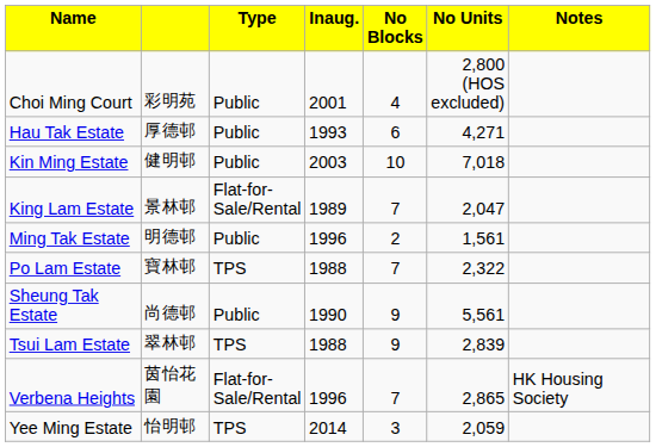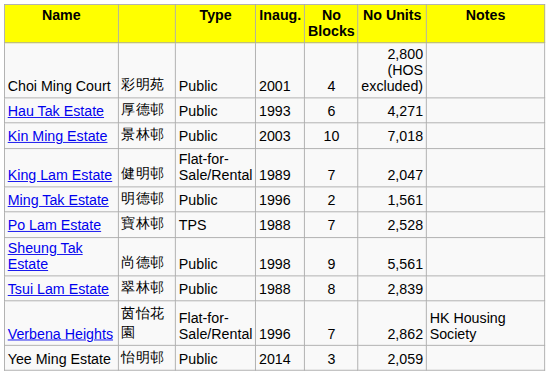Kin Ming Estate | column 2: 健明邨 -> 景林邨
King Lam Estate | column 2: 景林邨 -> 健明邨
Po Lam Estate | column 6: 2,322 -> 2,528
Sheung Tak Estate | column 4: 1990 -> 1998
Tsui Lam Estate | column 3: TPS -> Public
Tsui Lam Estate | column 5: 9 -> 8
Verbena Heights | column 6: 2,865 -> 2,862
Yee Ming Estate | column 3: TPS -> Public
